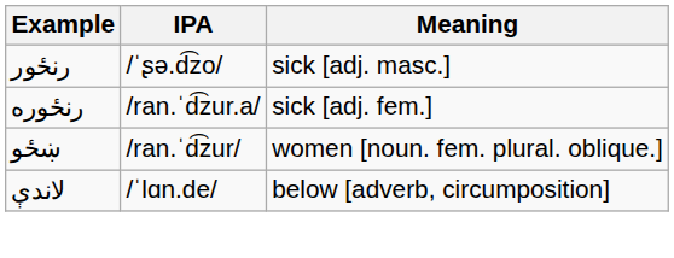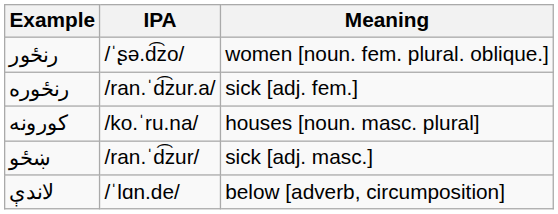رنځور | Meaning: sick [adj. masc.] -> women [noun. fem. plural. oblique.]
+ row: کورونه | /ko.ˈru.na/ | houses [noun. masc. plural]
ښځو | Meaning: women [noun. fem. plural. oblique.] -> sick [adj. masc.]
